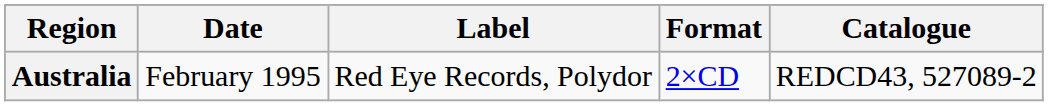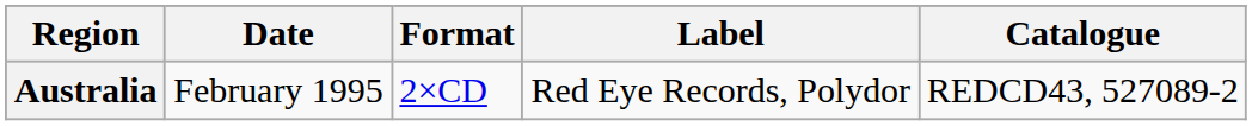columns swapped: Format <-> Label
